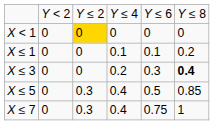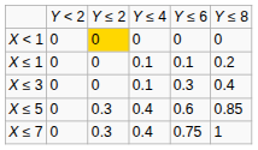X ≤ 3 | column 4: 0.2 -> 0.1
X ≤ 3 | column 6: bold -> normal
X ≤ 5 | column 5: 0.5 -> 0.6
